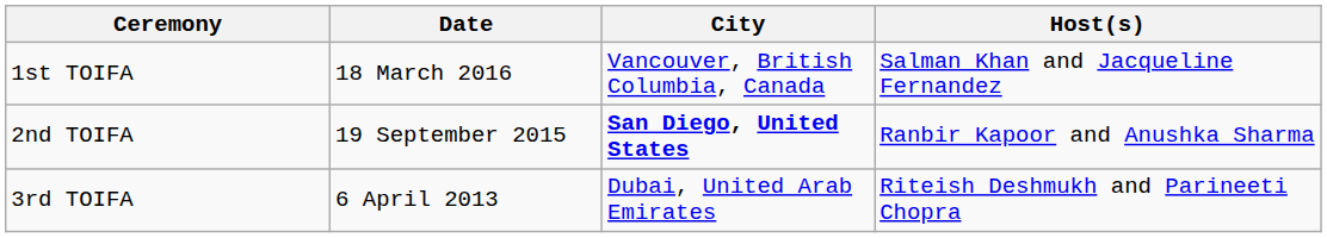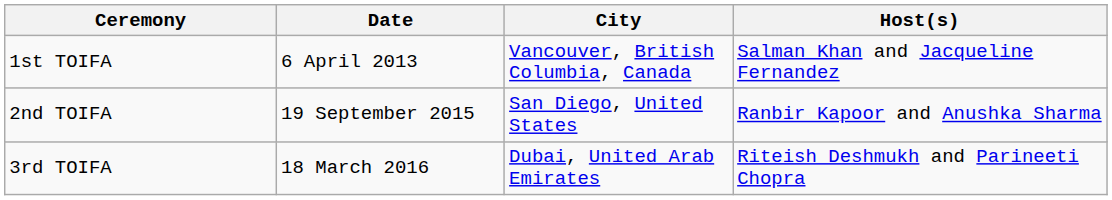1st TOIFA | Date: 18 March 2016 -> 6 April 2013
2nd TOIFA | City: bold -> normal
3rd TOIFA | Date: 6 April 2013 -> 18 March 2016
